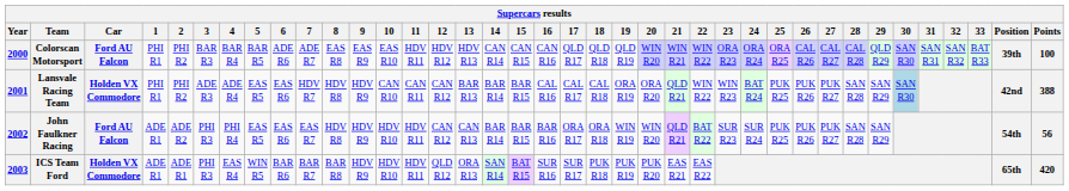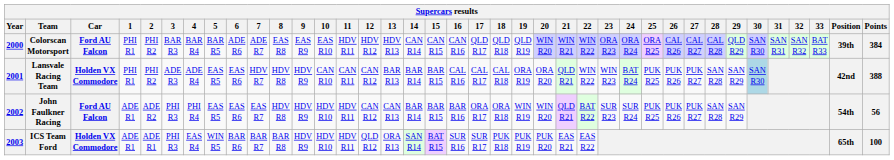Colorscan Motorsport | Points: 100 -> 384
ICS Team Ford | Points: 420 -> 100
